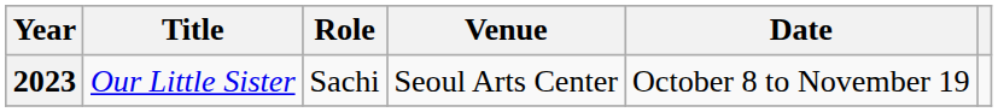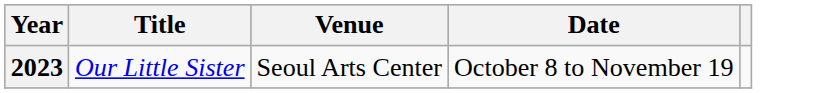- column: Role | Sachi
